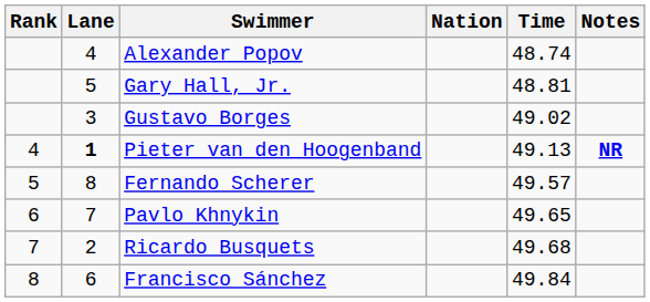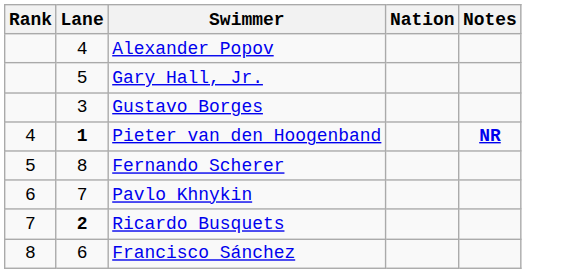- column: Time | 48.74 | 48.81 | 49.02 | 49.13 | 49.57 | 49.65 | 49.68 | 49.84
Ricardo Busquets | Lane: normal -> bold
